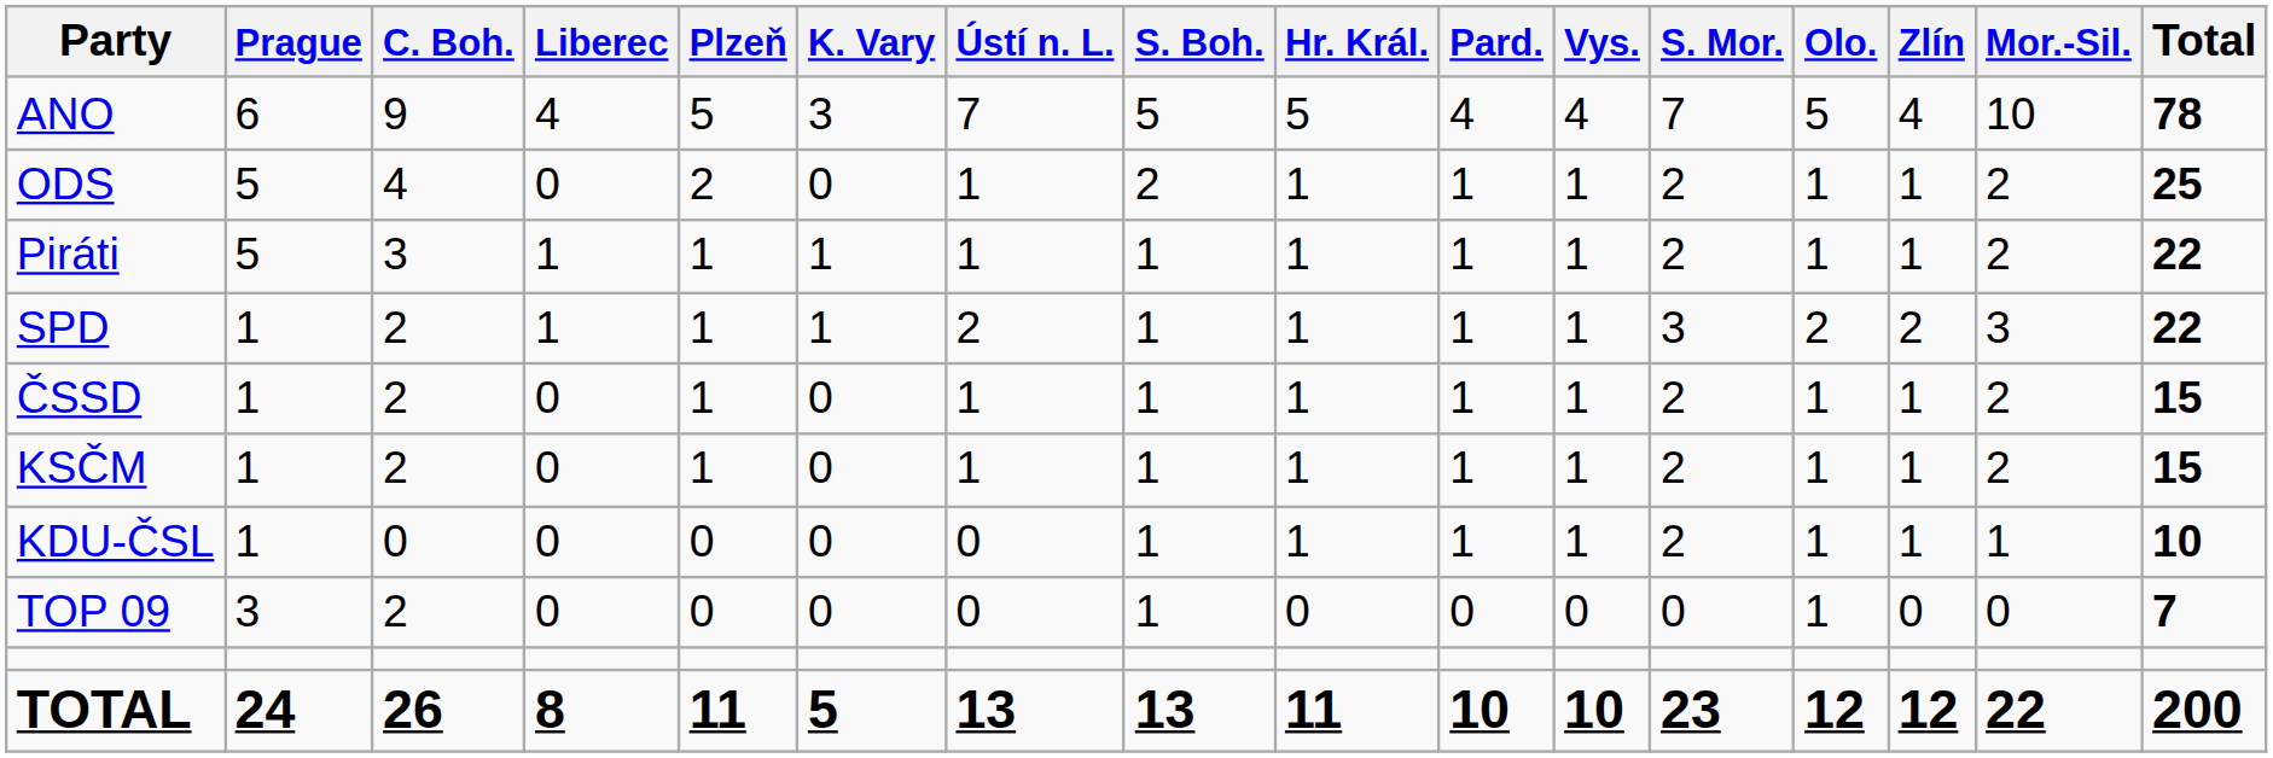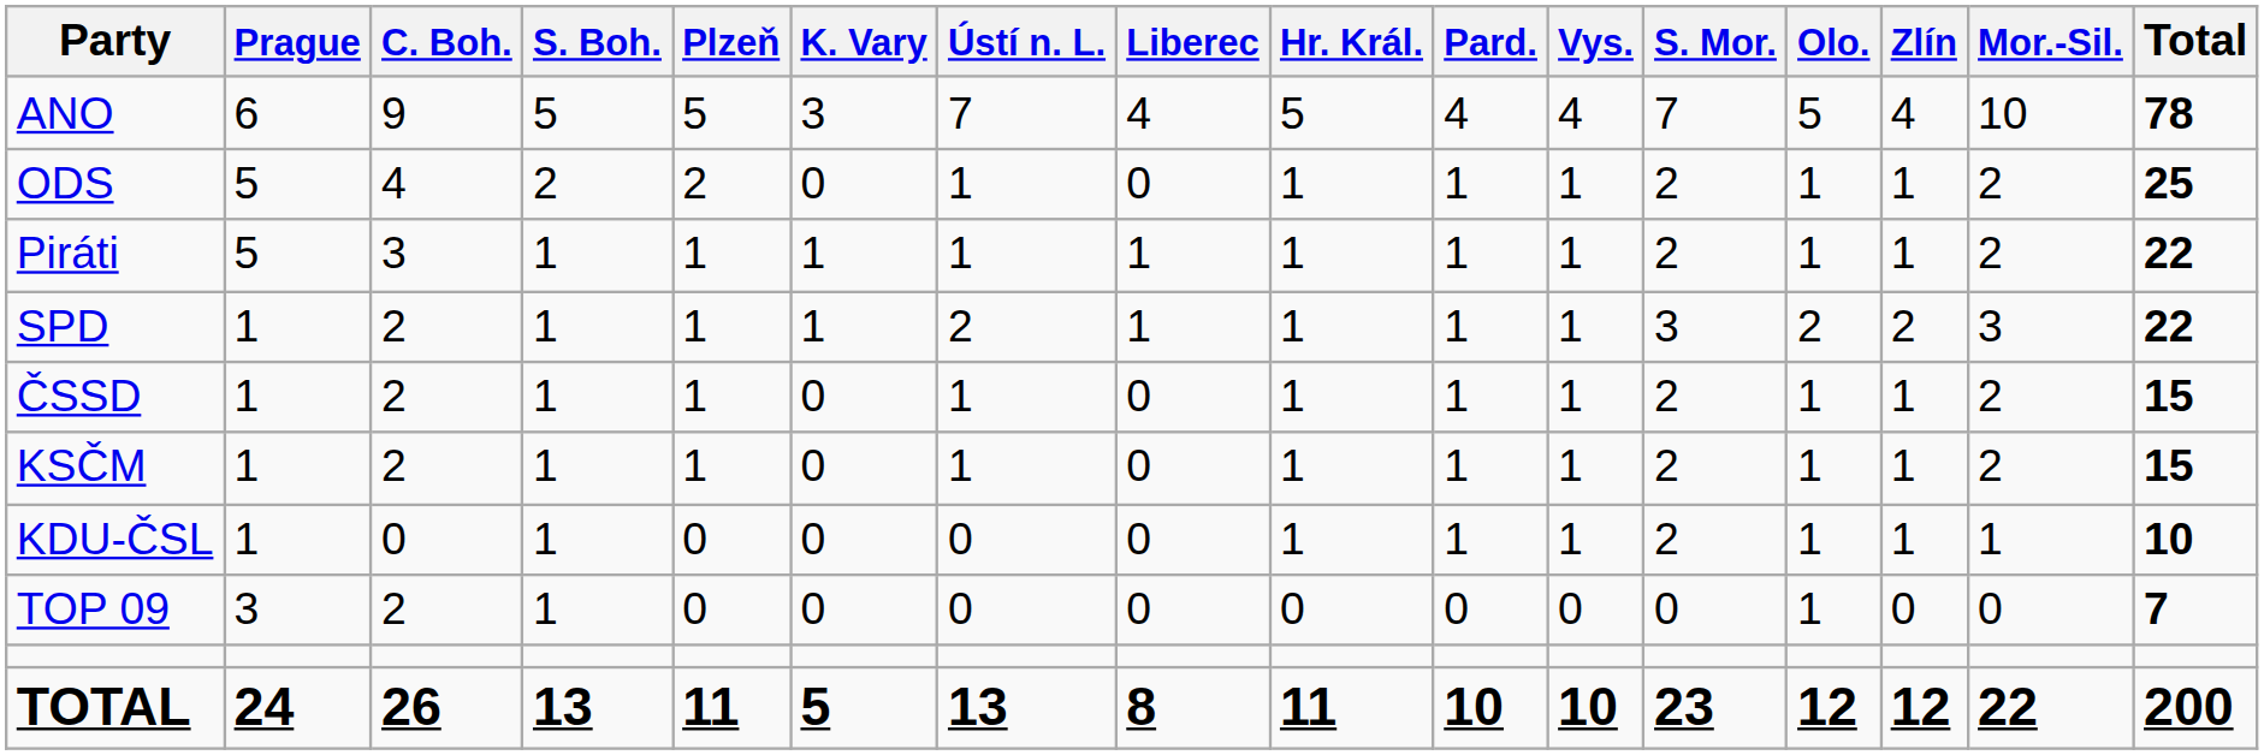columns swapped: S. Boh. <-> Liberec
